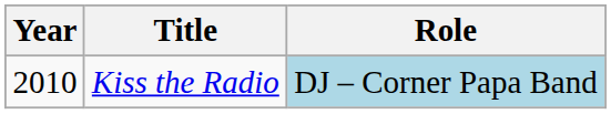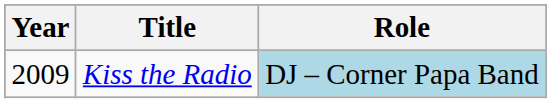Kiss the Radio | Year: 2010 -> 2009
